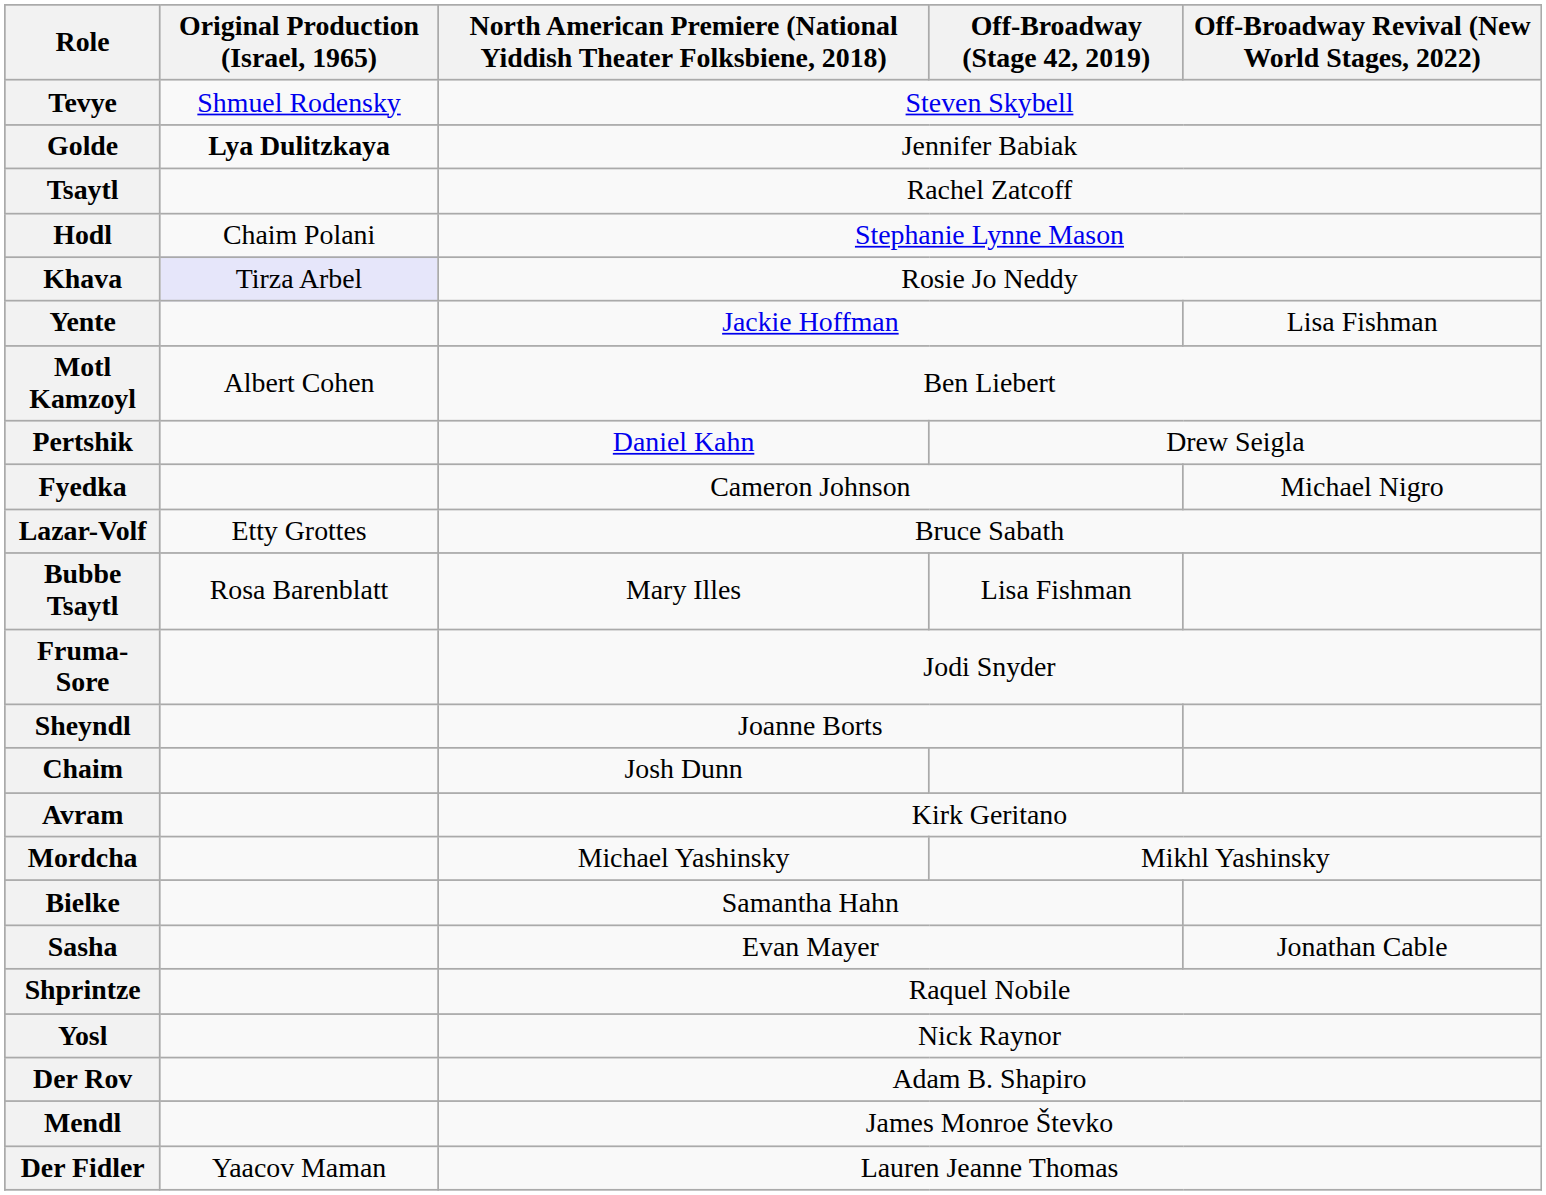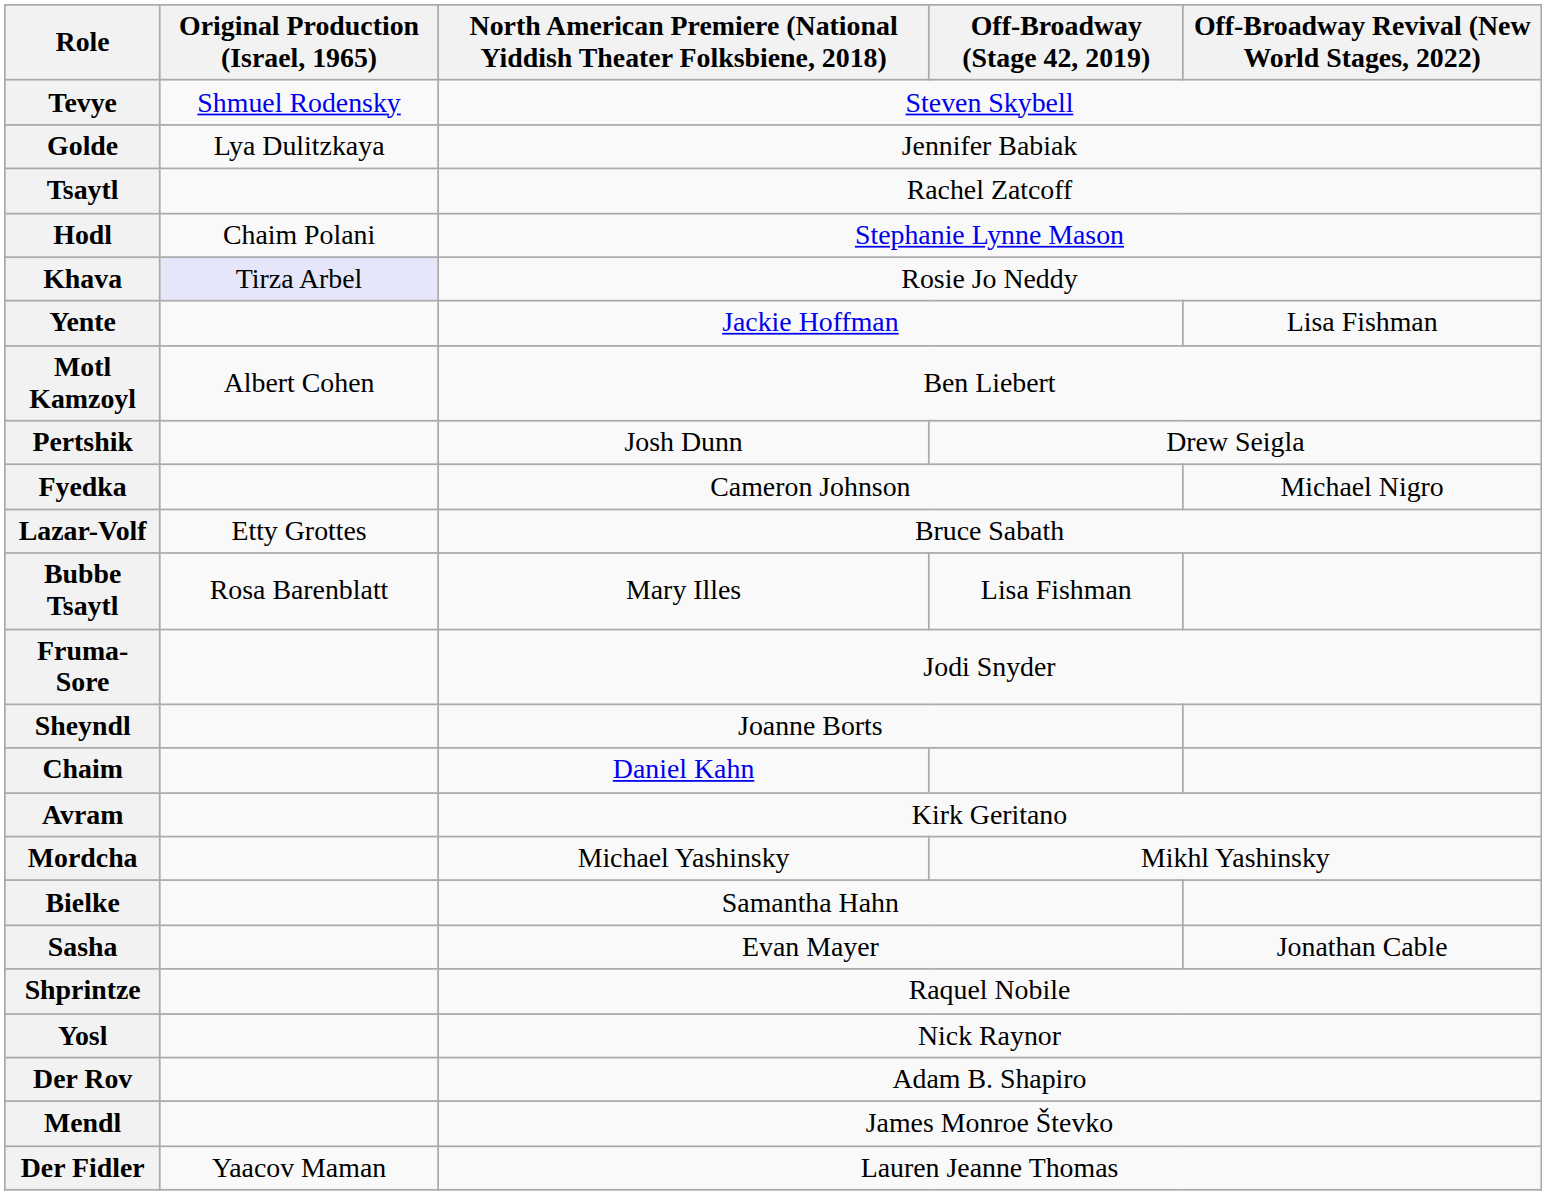Golde | Original Production (Israel, 1965): bold -> normal
Pertshik | column 3: Daniel Kahn -> Josh Dunn
Chaim | column 3: Josh Dunn -> Daniel Kahn
